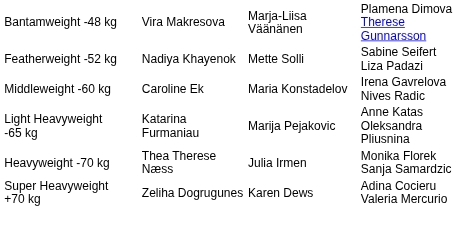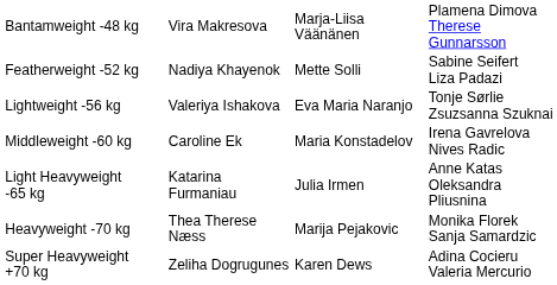+ row: Lightweight -56 kg | Valeriya Ishakova | Eva Maria Naranjo | Tonje Sørlie Zsuzsanna Szuknai
Light Heavyweight -65 kg | column 3: Marija Pejakovic -> Julia Irmen
Heavyweight -70 kg | column 3: Julia Irmen -> Marija Pejakovic
